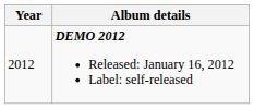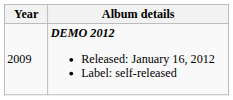DEMO 2012 Released: January 16, 2012 Label: self-released | Year: 2012 -> 2009
